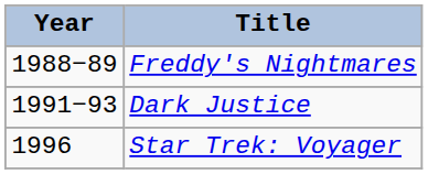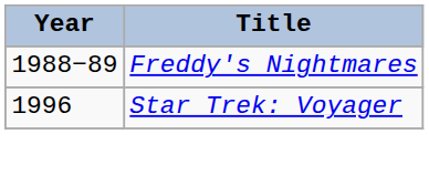- row: 1991−93 | Dark Justice
